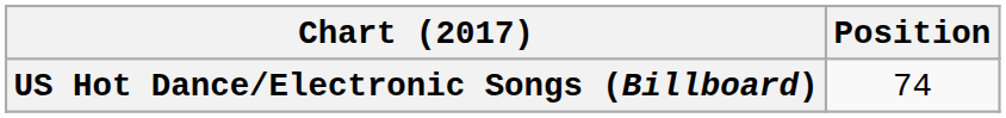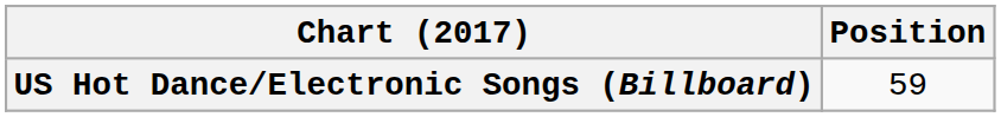US Hot Dance/Electronic Songs (Billboard) | Position: 74 -> 59
